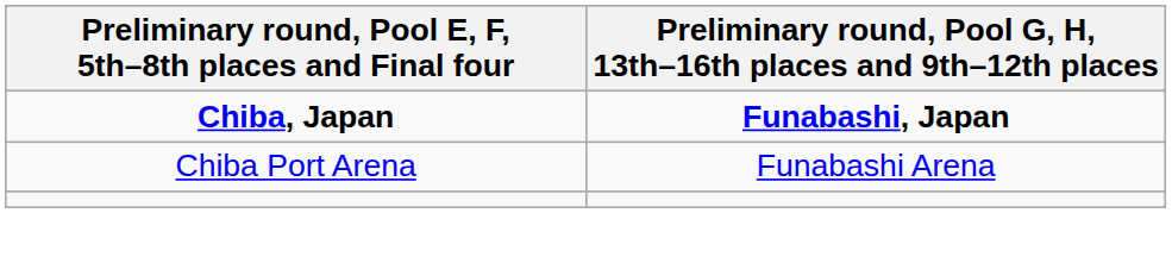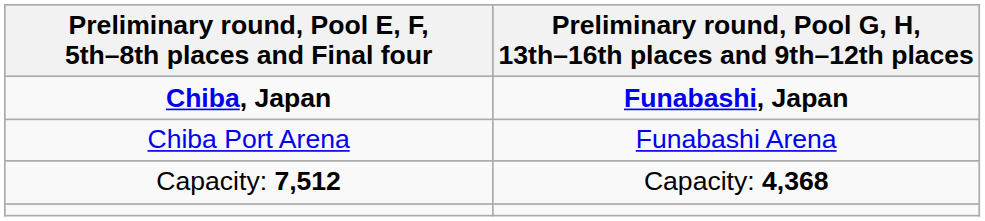+ row: Capacity: 7,512 | Capacity: 4,368
